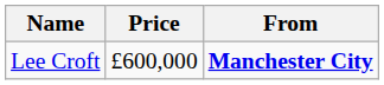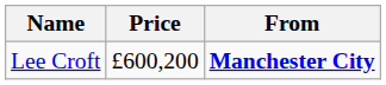Lee Croft | Price: £600,000 -> £600,200
